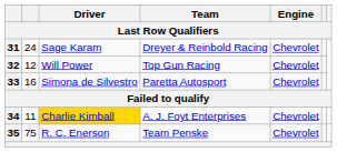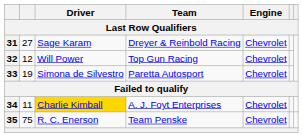31 | column 2: 24 -> 27
33 | column 2: 16 -> 19
